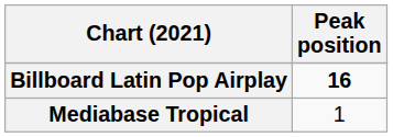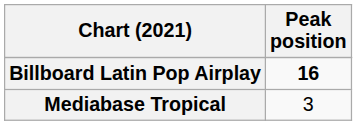Mediabase Tropical | Peak position: 1 -> 3
